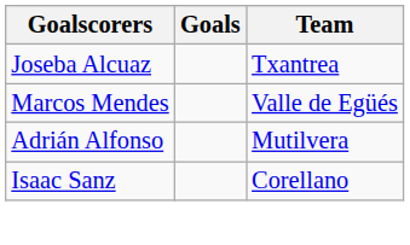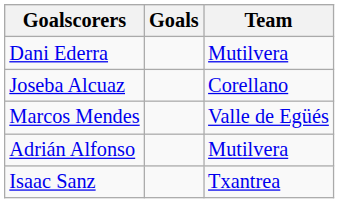+ row: Dani Ederra | Mutilvera
Joseba Alcuaz | Team: Txantrea -> Corellano
Isaac Sanz | Team: Corellano -> Txantrea
